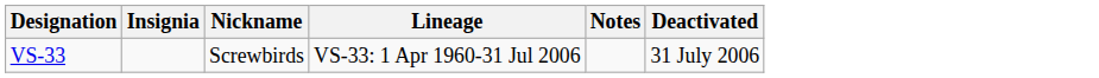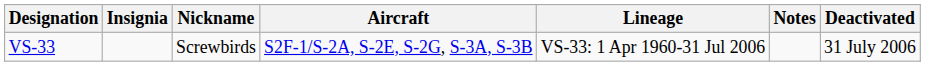+ column: Aircraft | S2F-1/S-2A, S-2E, S-2G, S-3A, S-3B
